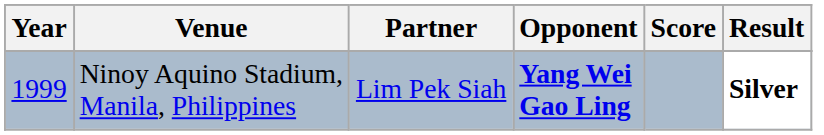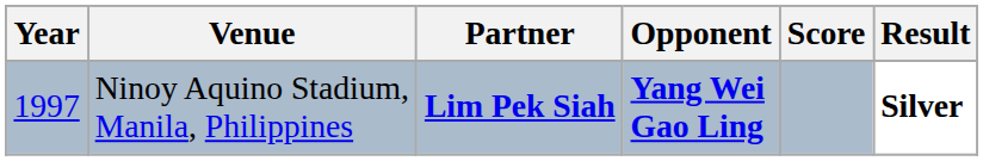Ninoy Aquino Stadium, Manila, Philippines | Year: 1999 -> 1997
Ninoy Aquino Stadium, Manila, Philippines | Partner: normal -> bold
